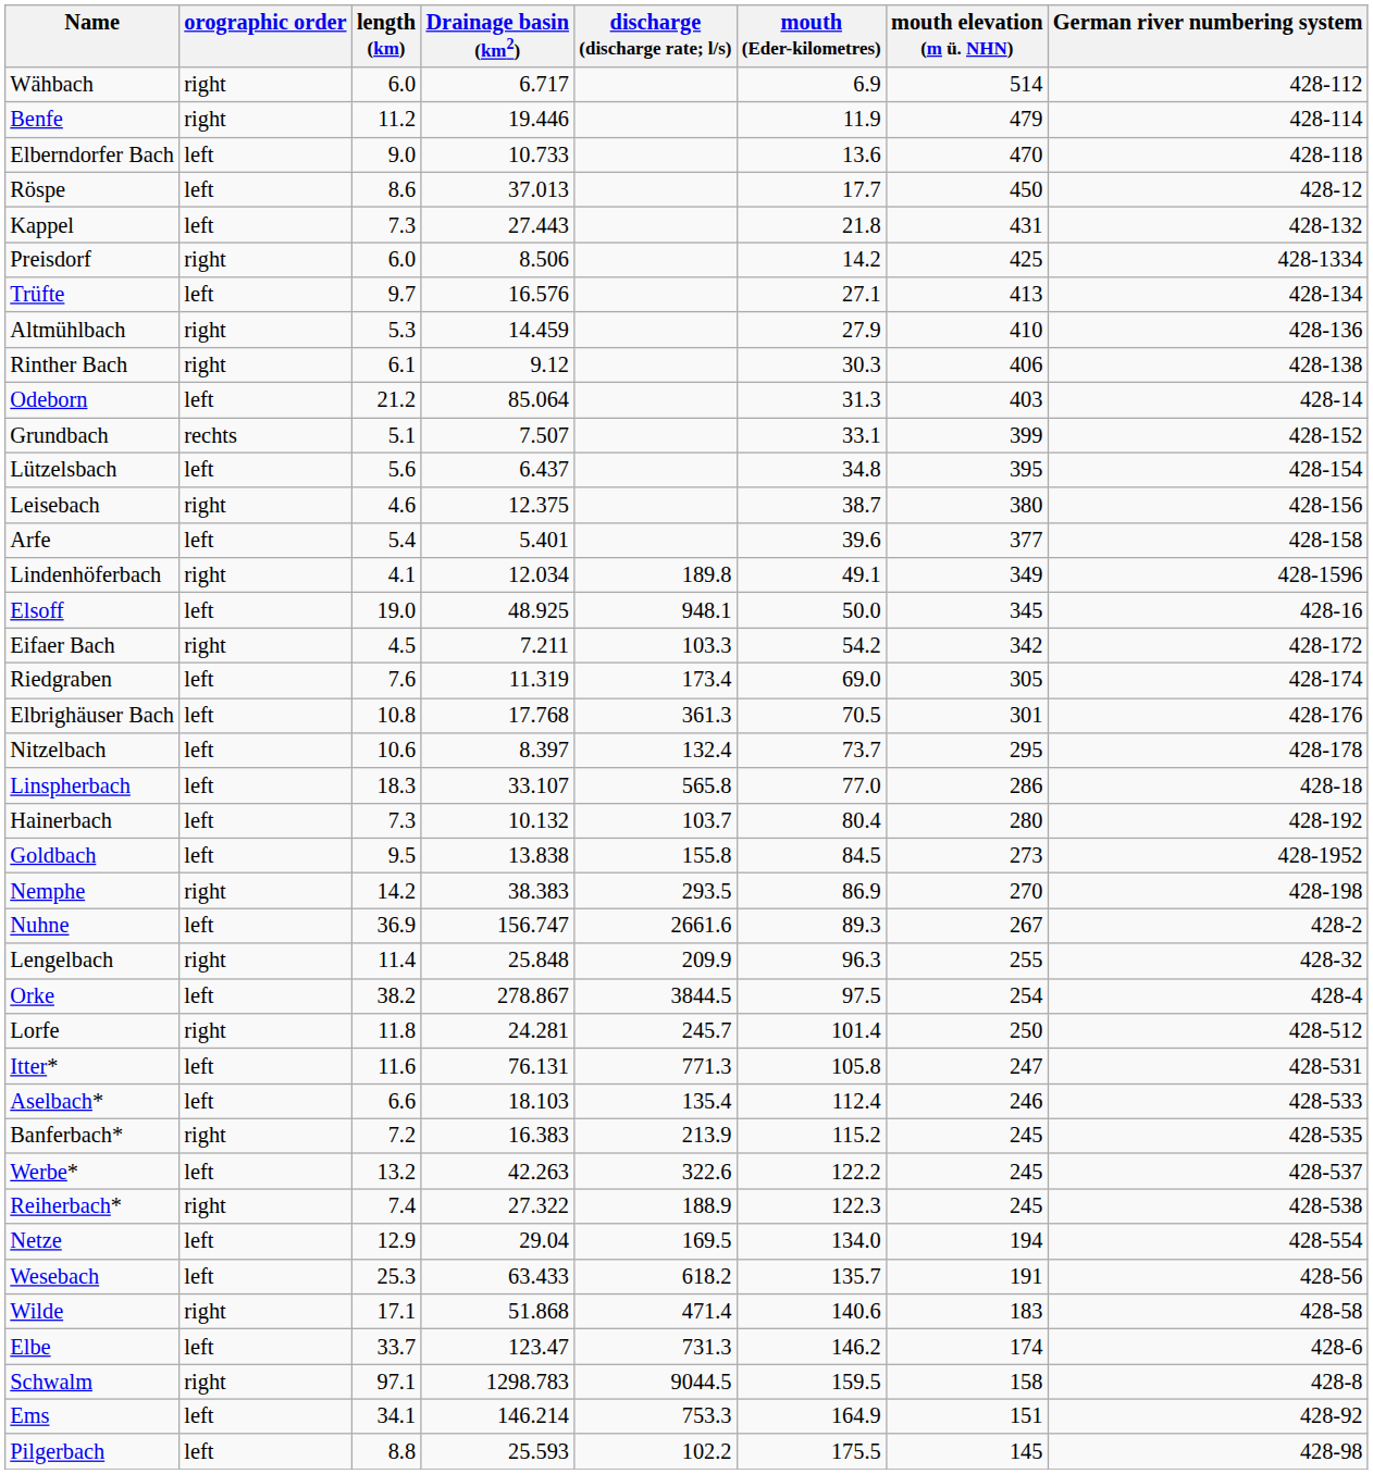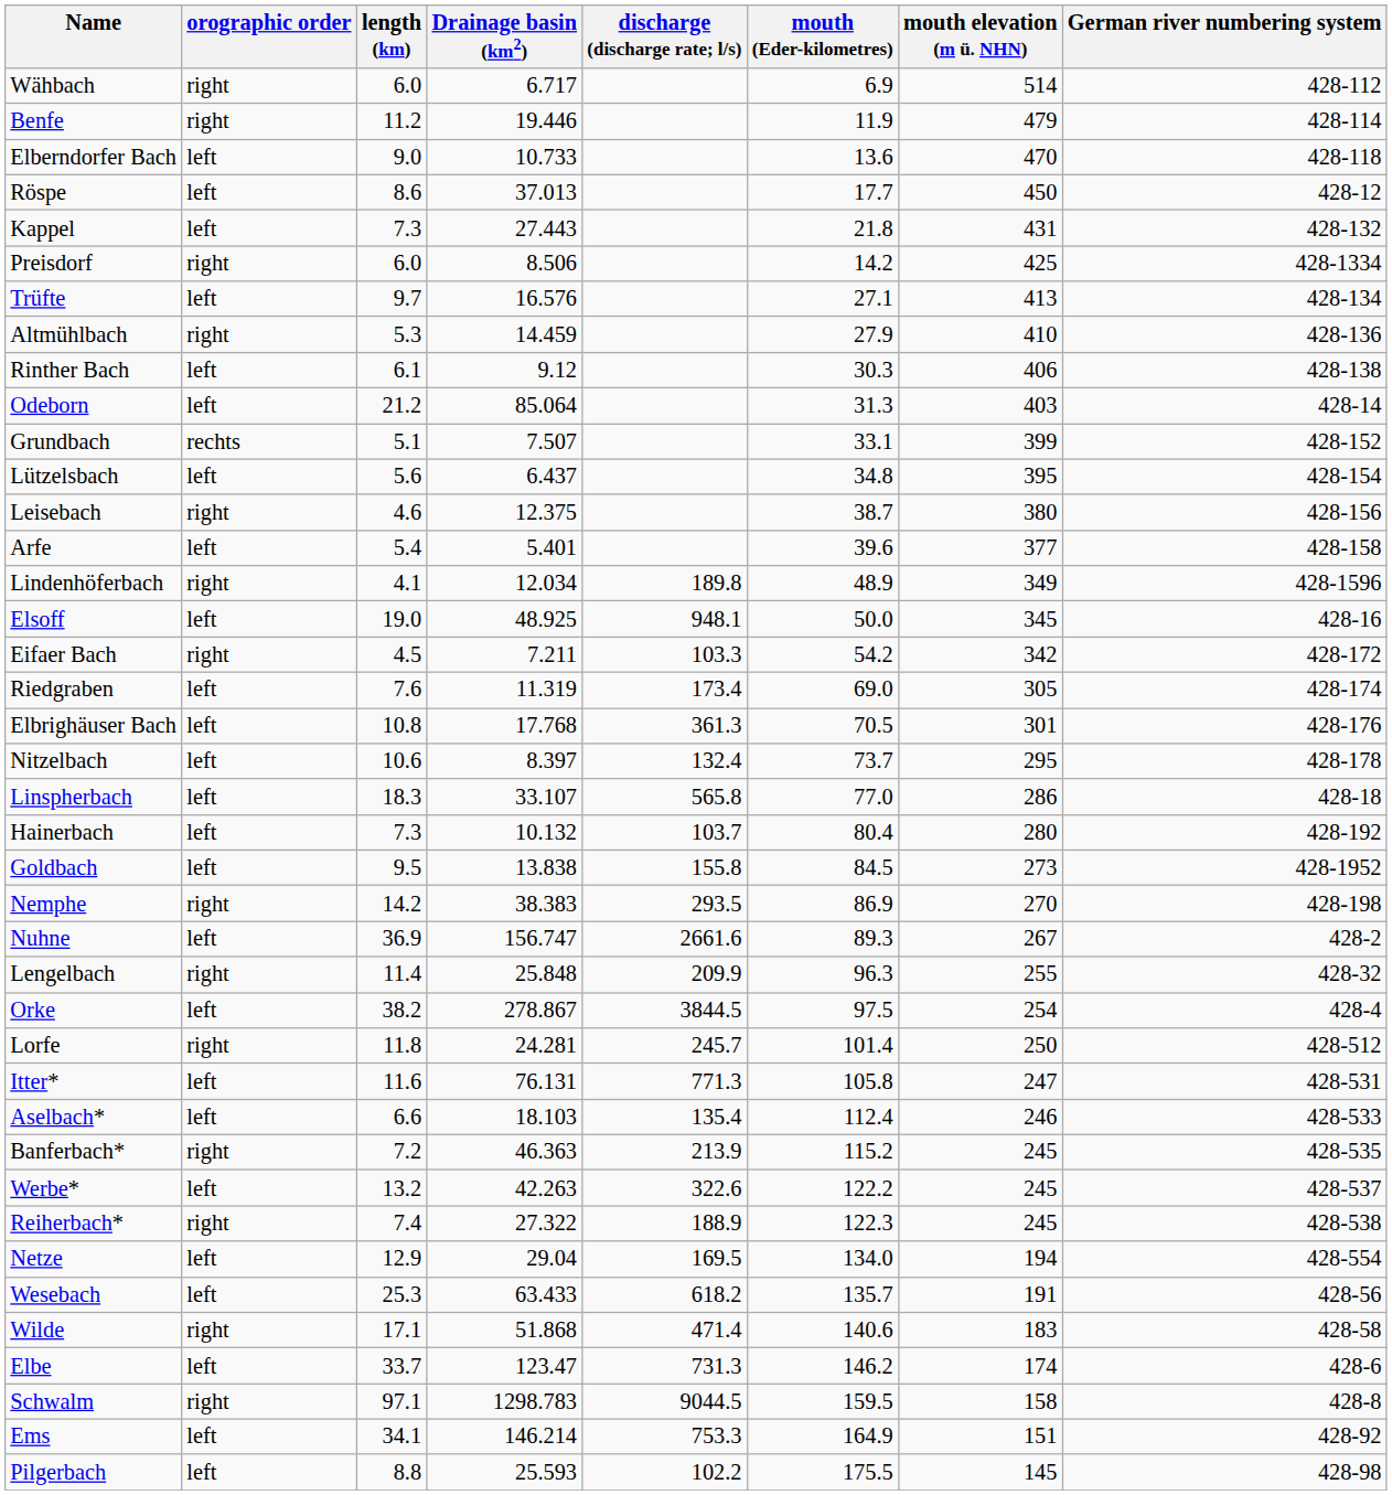Rinther Bach | orographic order: right -> left
Lindenhöferbach | mouth (Eder-kilometres): 49.1 -> 48.9
Banferbach* | Drainage basin (km2): 16.383 -> 46.363
